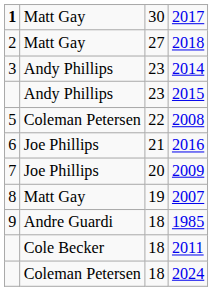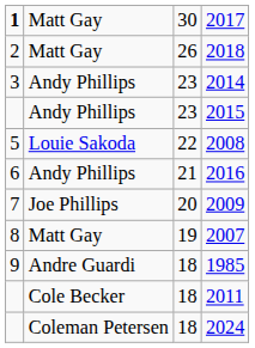2018 | column 3: 27 -> 26
2008 | column 2: Coleman Petersen -> Louie Sakoda
2016 | column 2: Joe Phillips -> Andy Phillips
